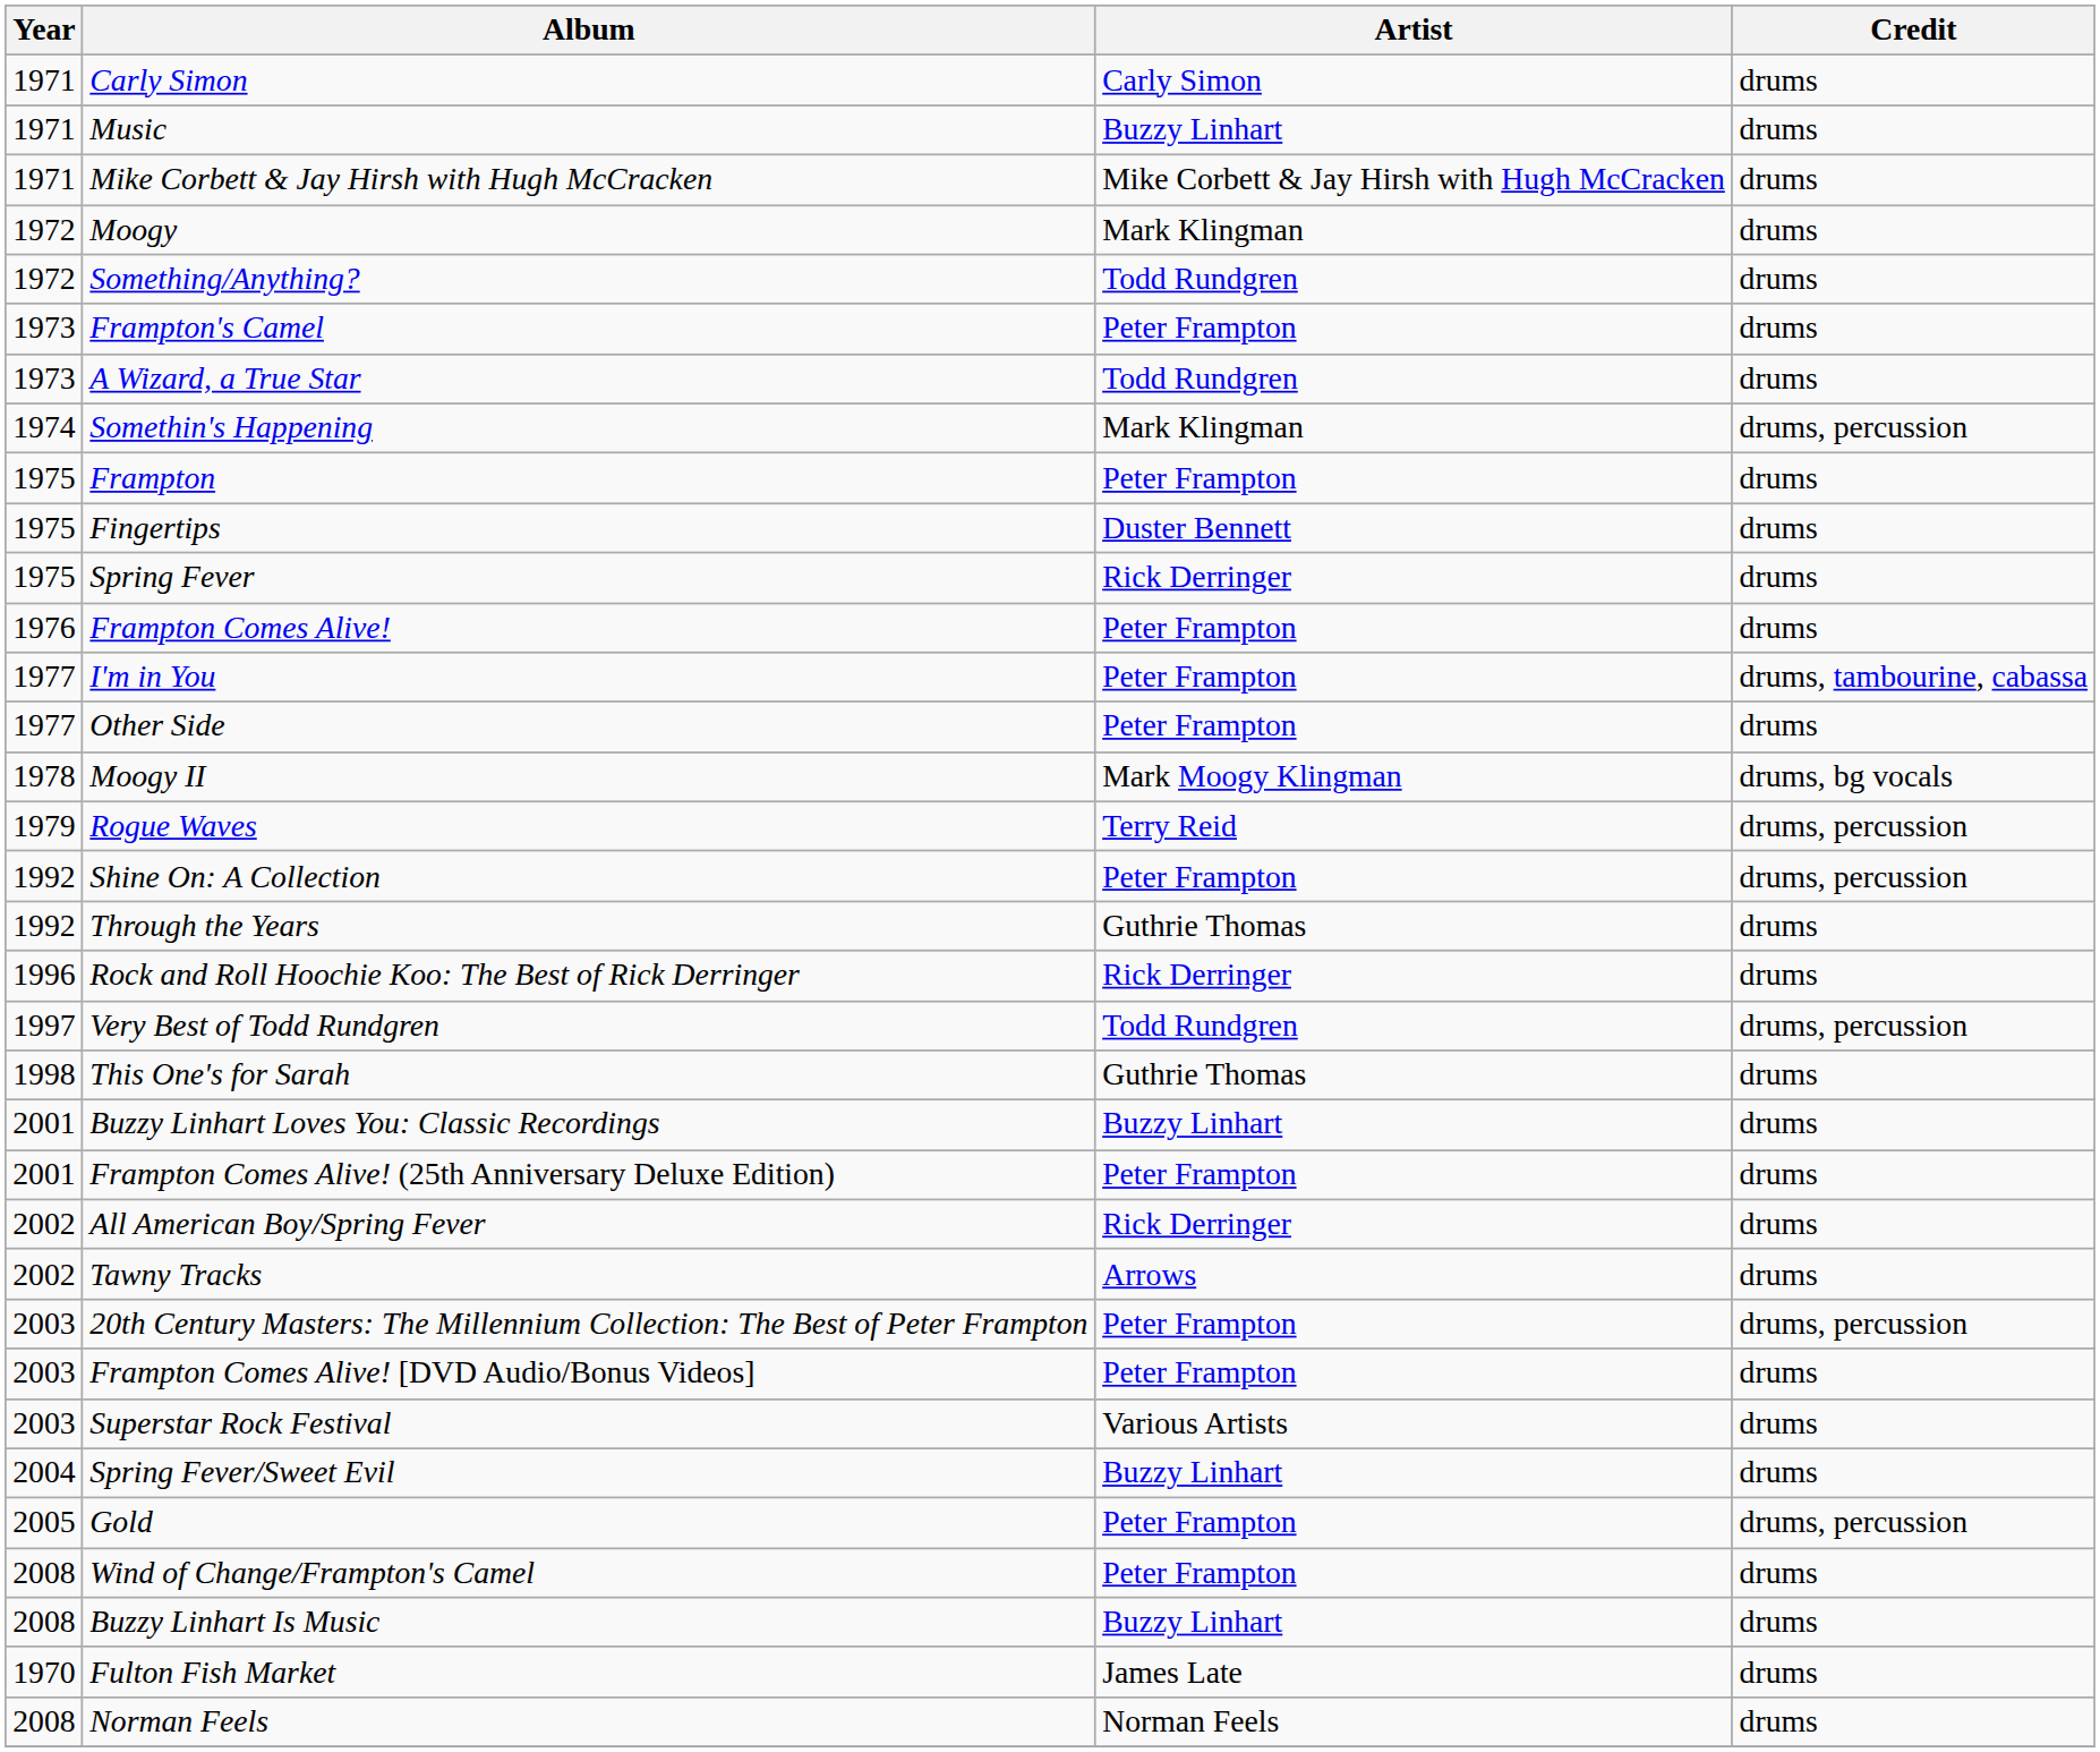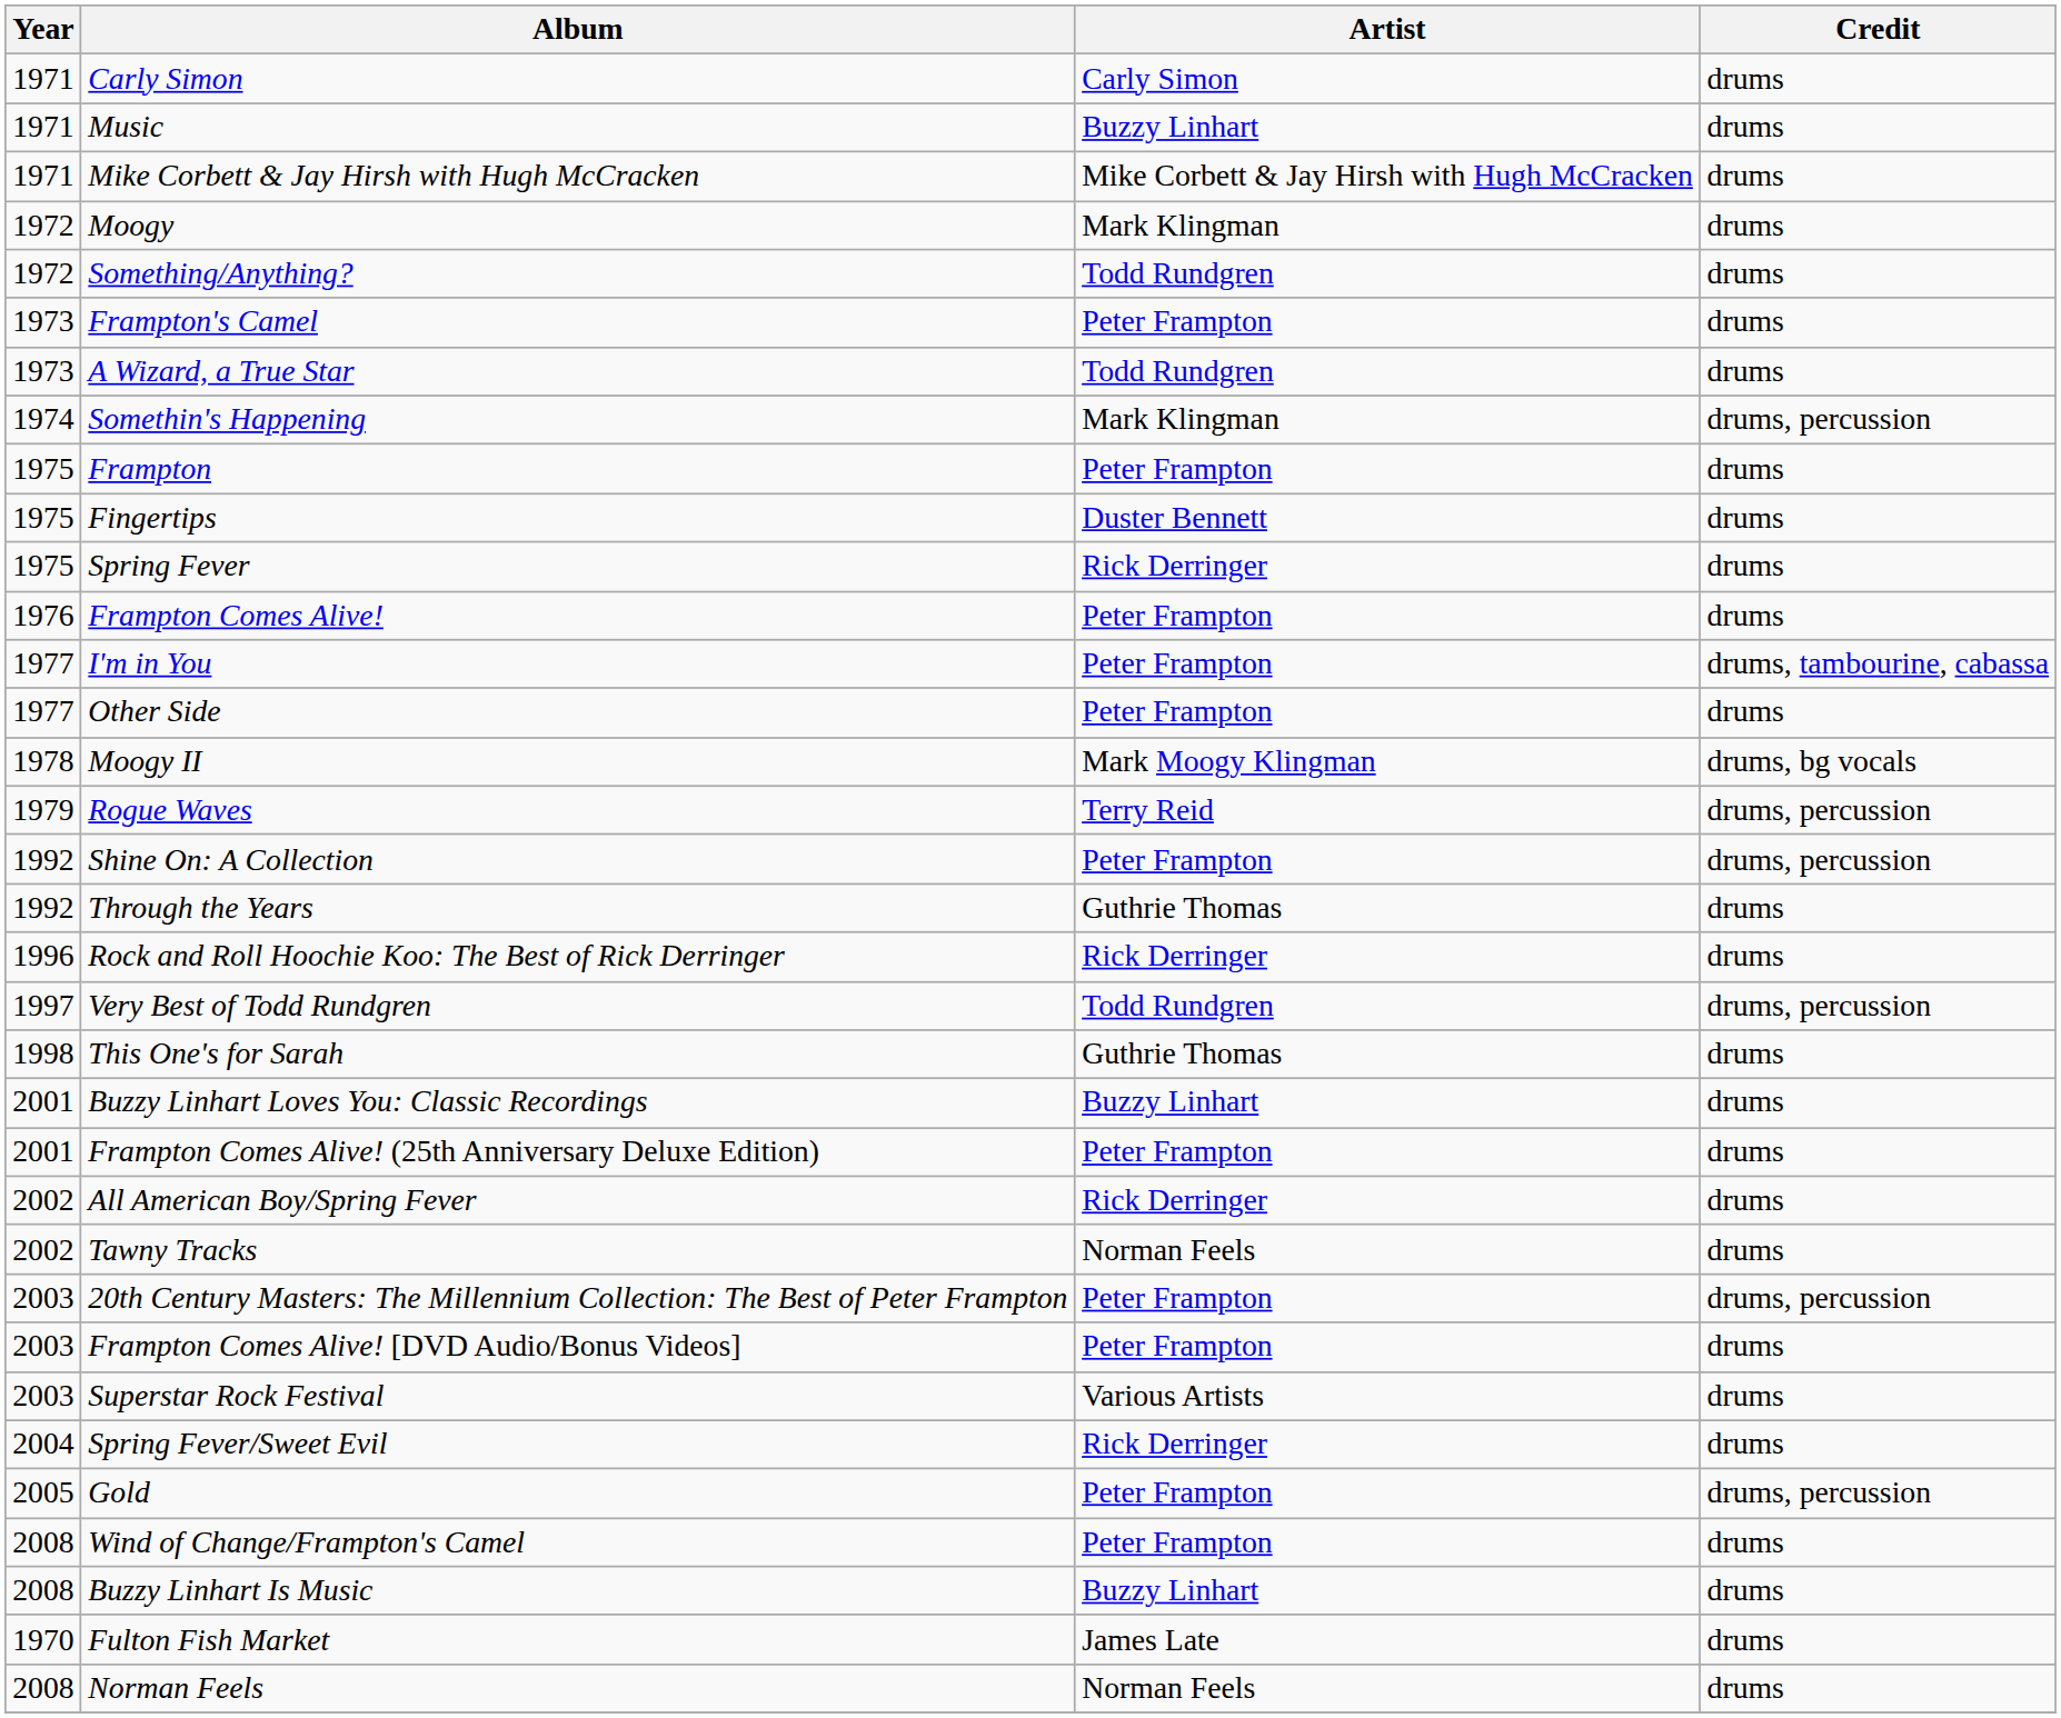Tawny Tracks | Artist: Arrows -> Norman Feels
Spring Fever/Sweet Evil | Artist: Buzzy Linhart -> Rick Derringer
